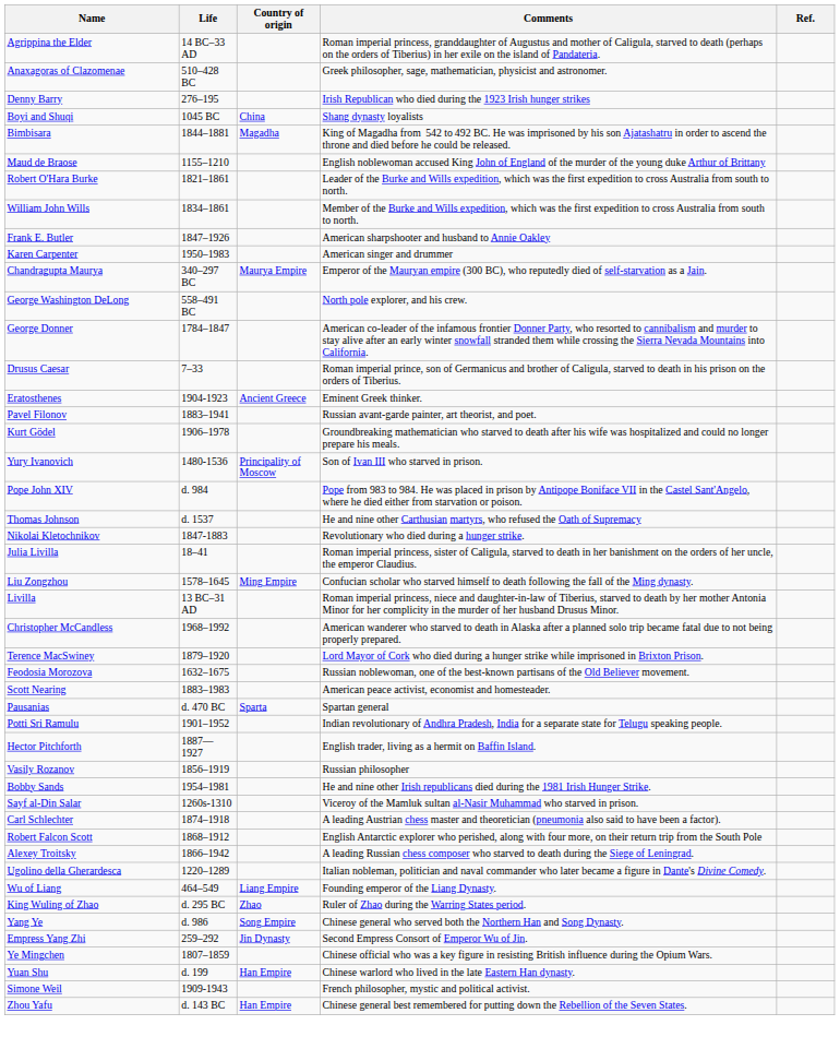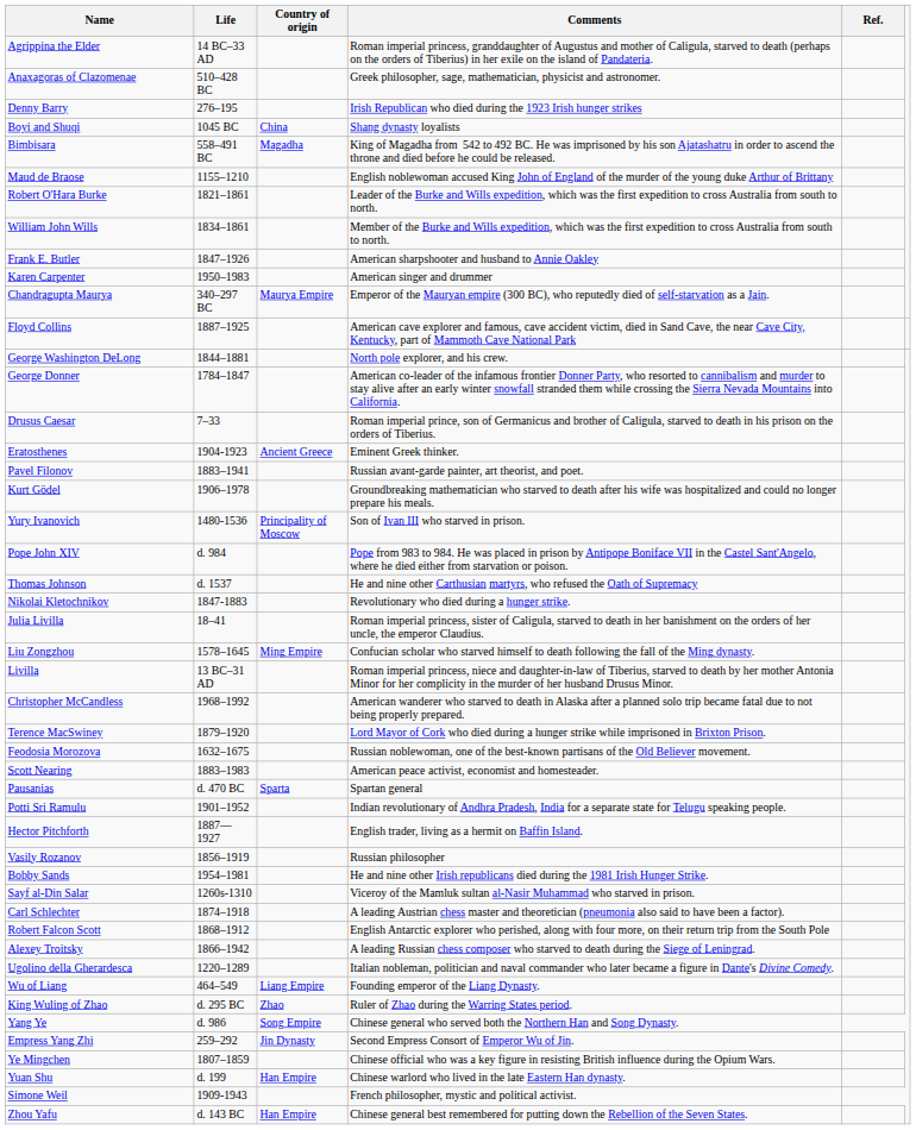Bimbisara | Life: 1844–1881 -> 558–491 BC
+ row: Floyd Collins | 1887–1925 | American cave explorer and famous, cave accident victim, died in Sand Cave, the near Cave City, Kentucky, part of Mammoth Cave National Park
George Washington DeLong | Life: 558–491 BC -> 1844–1881
